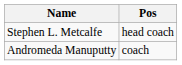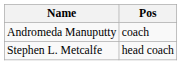rows swapped: Stephen L. Metcalfe <-> Andromeda Manuputty
